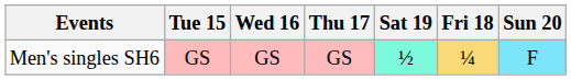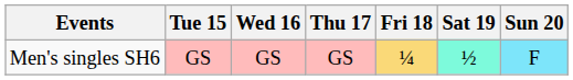columns swapped: Fri 18 <-> Sat 19
